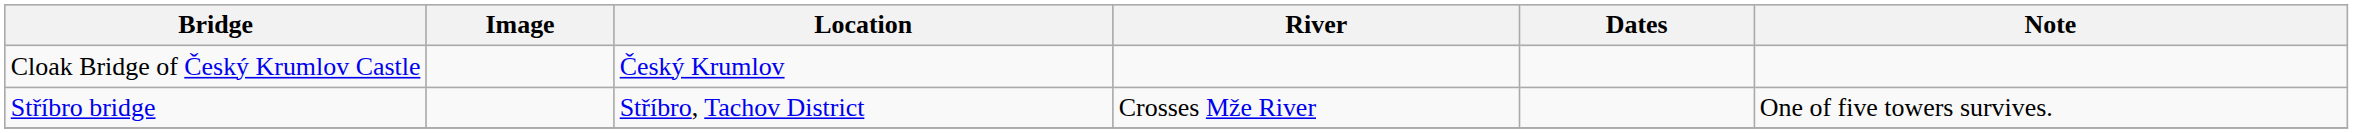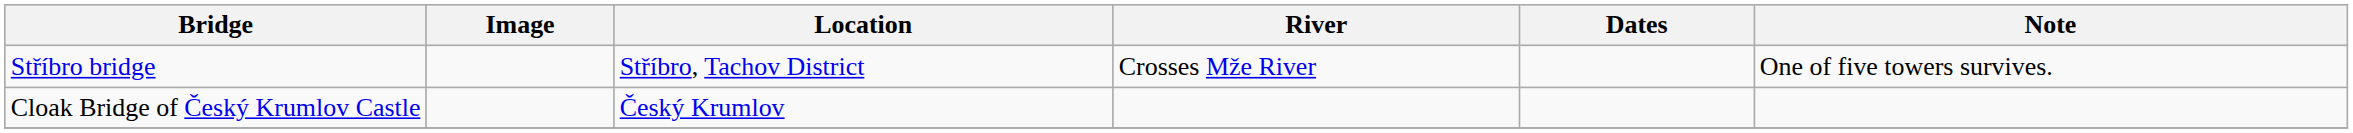rows swapped: Stříbro bridge <-> Cloak Bridge of Český Krumlov Castle
